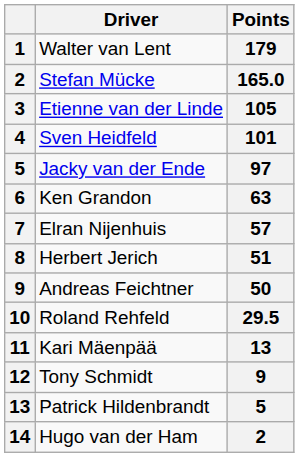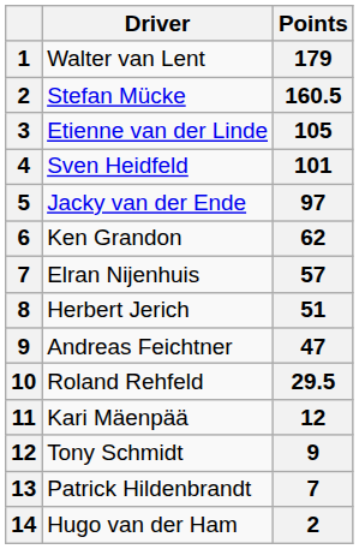Stefan Mücke | Points: 165.0 -> 160.5
Ken Grandon | Points: 63 -> 62
Andreas Feichtner | Points: 50 -> 47
Kari Mäenpää | Points: 13 -> 12
Patrick Hildenbrandt | Points: 5 -> 7
